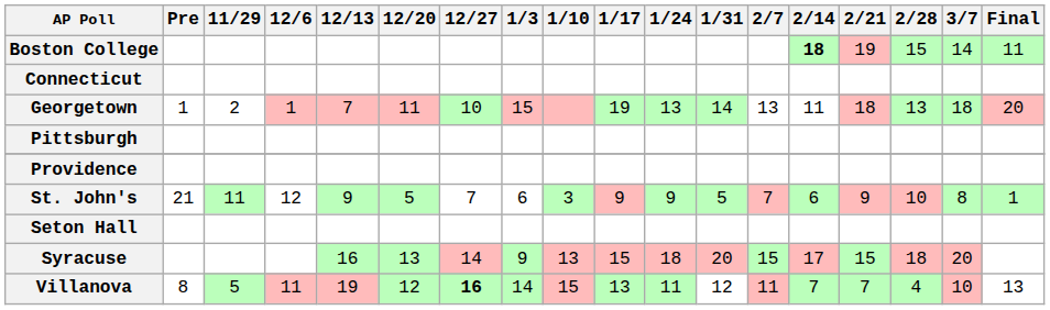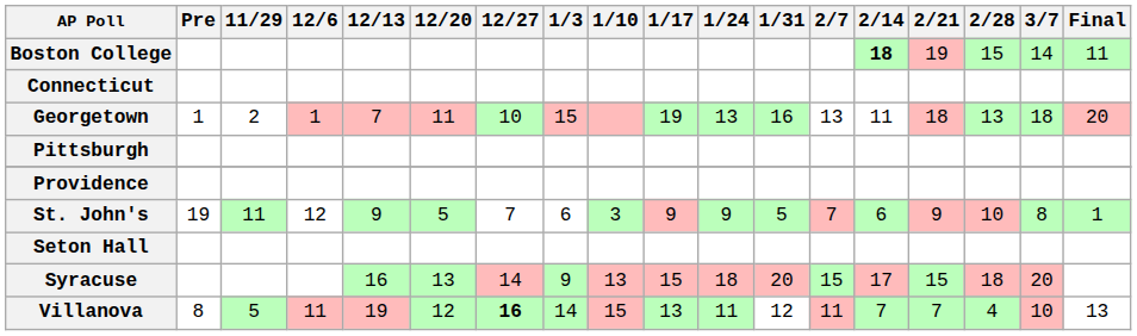Georgetown | 1/31: 14 -> 16
St. John's | Pre: 21 -> 19
